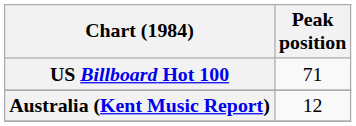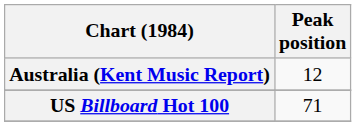rows swapped: Australia (Kent Music Report) <-> US Billboard Hot 100
